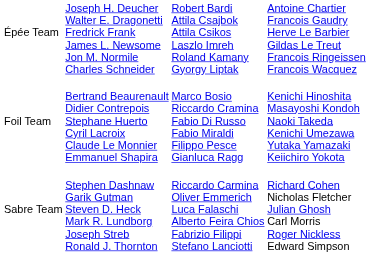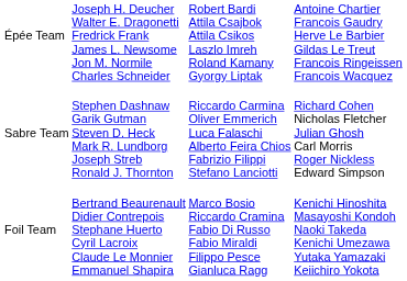rows swapped: Foil Team <-> Sabre Team
